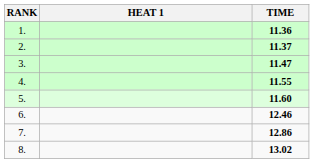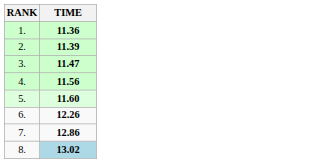- column: HEAT 1
2. | TIME: 11.37 -> 11.39
4. | TIME: 11.55 -> 11.56
6. | TIME: 12.46 -> 12.26
8. | TIME: no background -> lightblue background
